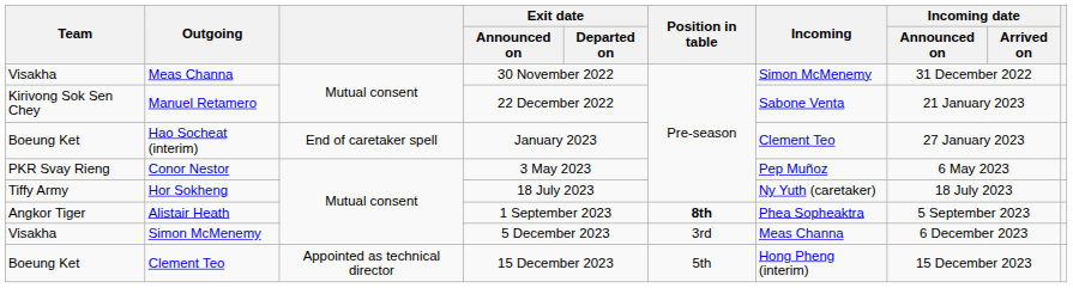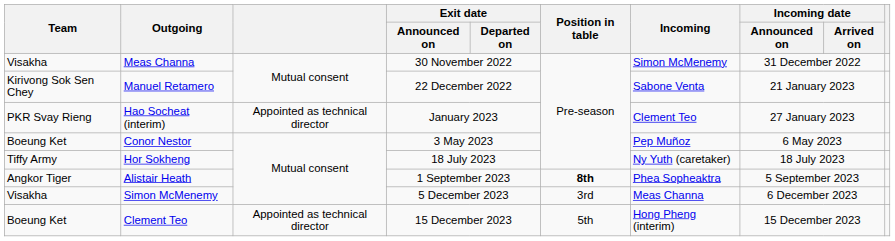Hao Socheat (interim) | Team: Boeung Ket -> PKR Svay Rieng
Hao Socheat (interim) | column 3: End of caretaker spell -> Appointed as technical director
Conor Nestor | Team: PKR Svay Rieng -> Boeung Ket
